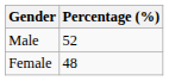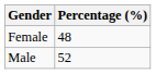rows swapped: Male <-> Female
